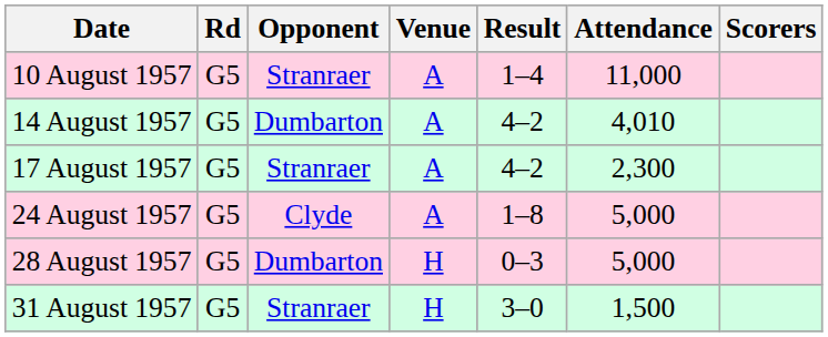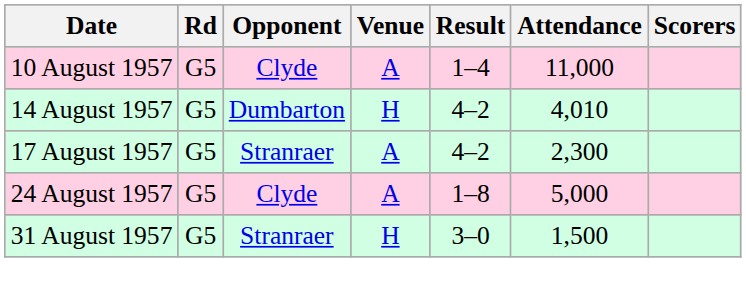10 August 1957 | Opponent: Stranraer -> Clyde
14 August 1957 | Venue: A -> H
- row: 28 August 1957 | G5 | Dumbarton | H | 0–3 | 5,000
